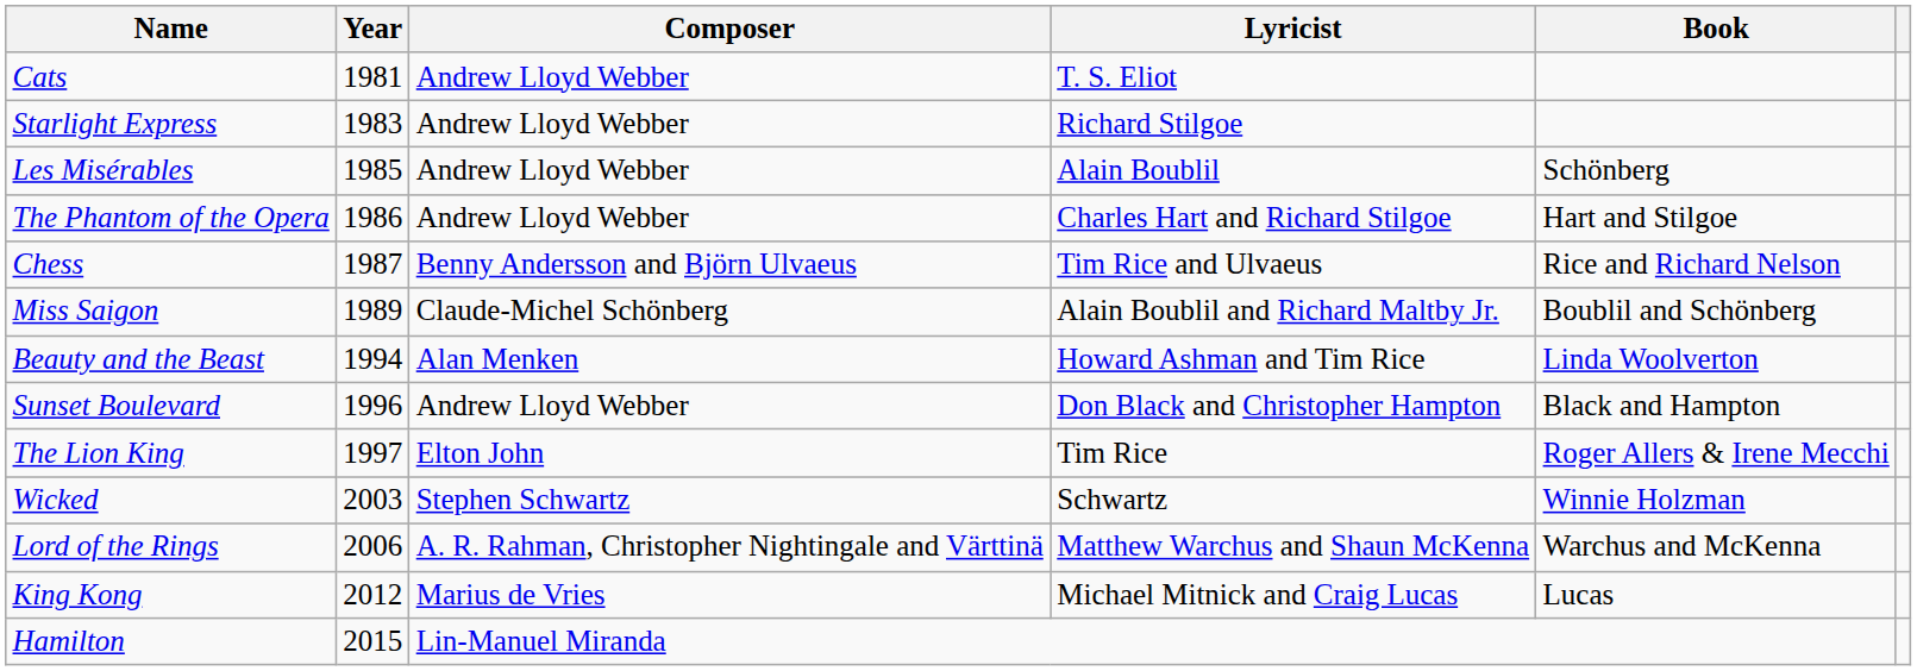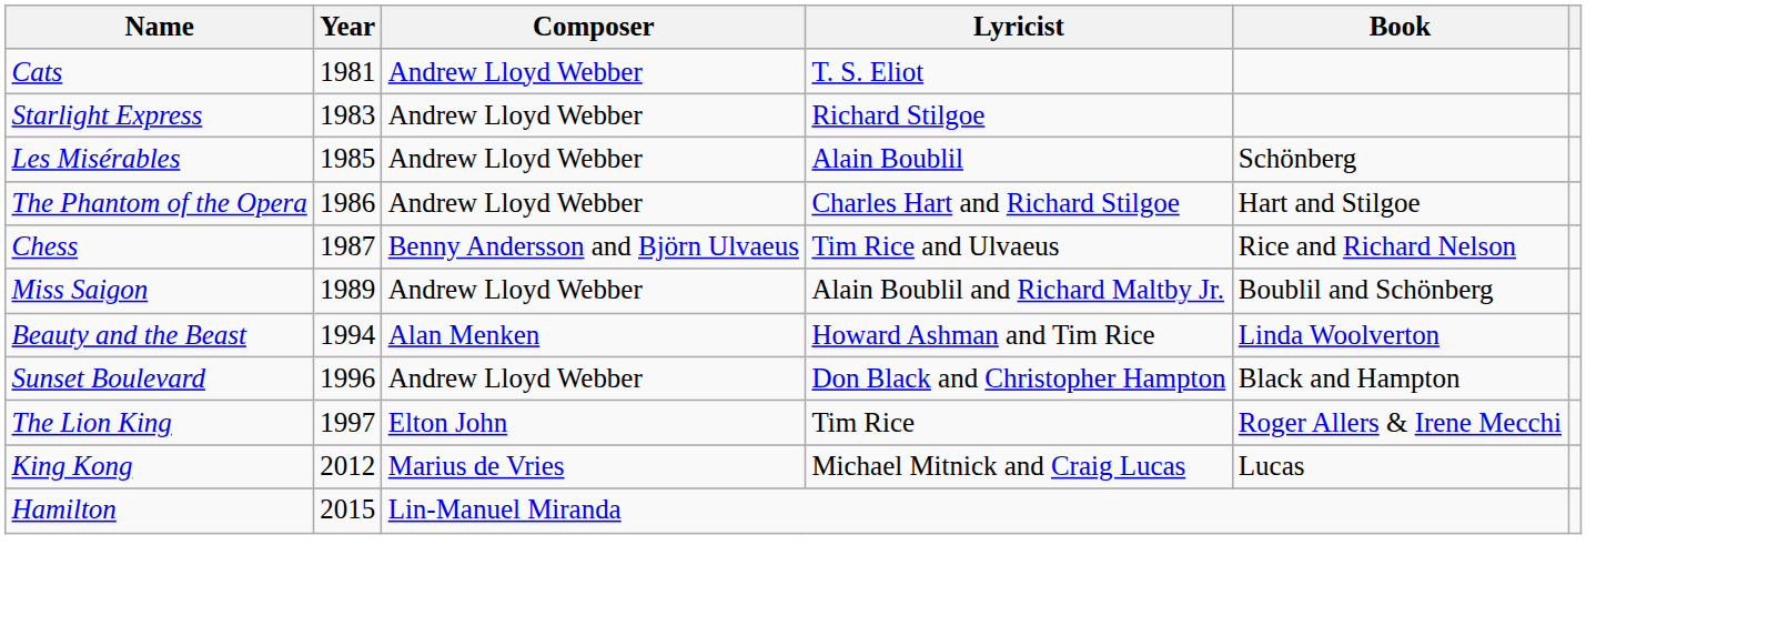Miss Saigon | Composer: Claude-Michel Schönberg -> Andrew Lloyd Webber
- row: Wicked | 2003 | Stephen Schwartz | Schwartz | Winnie Holzman
- row: Lord of the Rings | 2006 | A. R. Rahman, Christopher Nightingale and Värttinä | Matthew Warchus and Shaun McKenna | Warchus and McKenna
